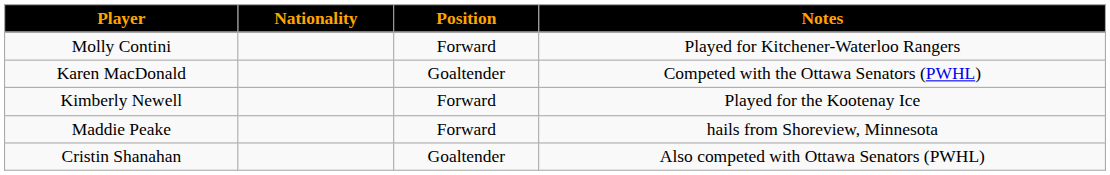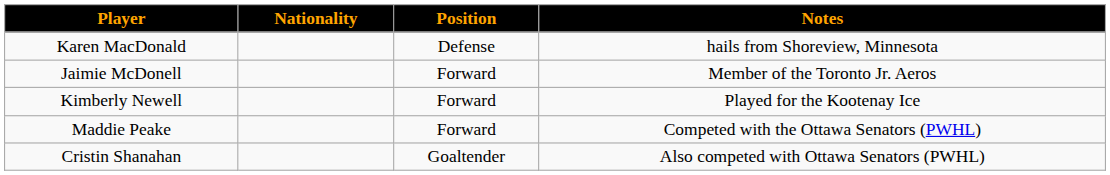- row: Molly Contini | Forward | Played for Kitchener-Waterloo Rangers
Karen MacDonald | Position: Goaltender -> Defense
Karen MacDonald | Notes: Competed with the Ottawa Senators (PWHL) -> hails from Shoreview, Minnesota
+ row: Jaimie McDonell | Forward | Member of the Toronto Jr. Aeros
Maddie Peake | Notes: hails from Shoreview, Minnesota -> Competed with the Ottawa Senators (PWHL)
